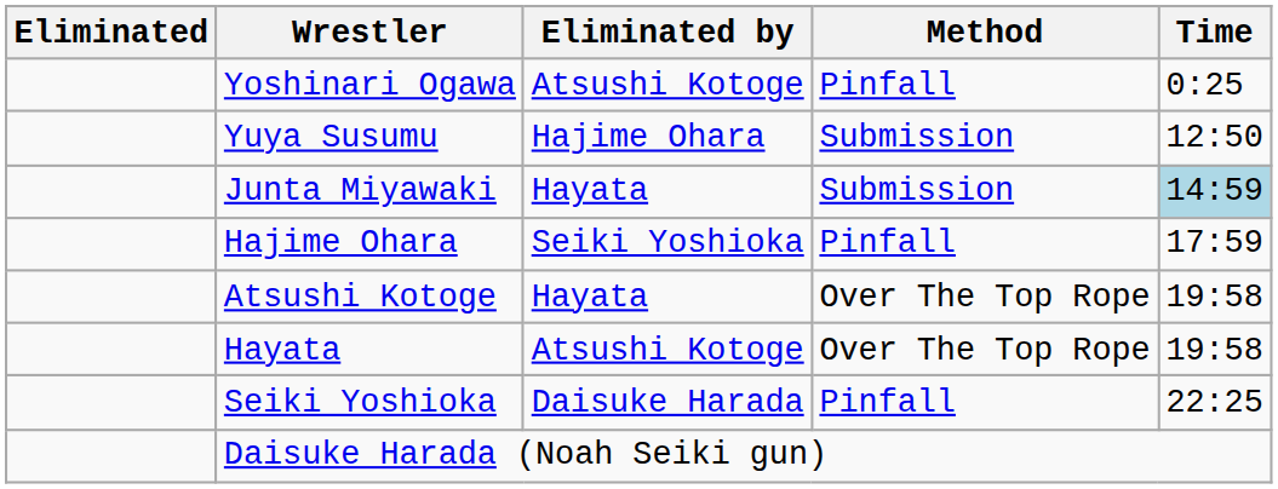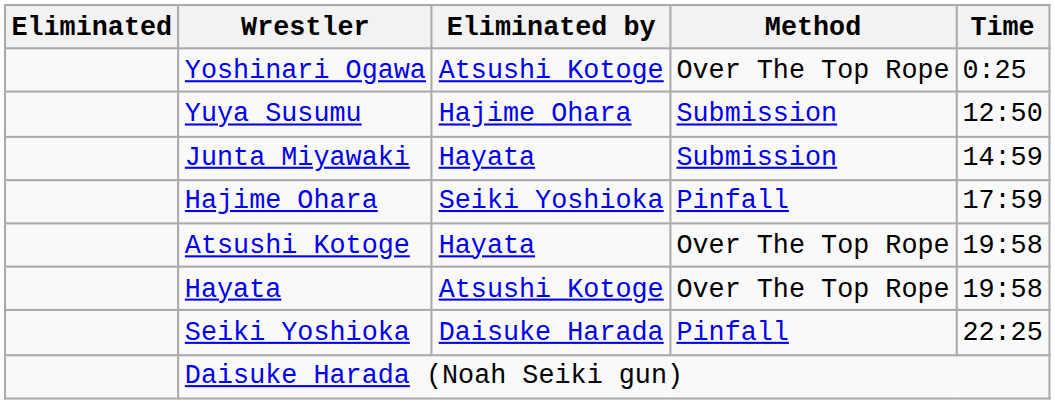Yoshinari Ogawa | Method: Pinfall -> Over The Top Rope
Junta Miyawaki | Time: lightblue background -> no background
